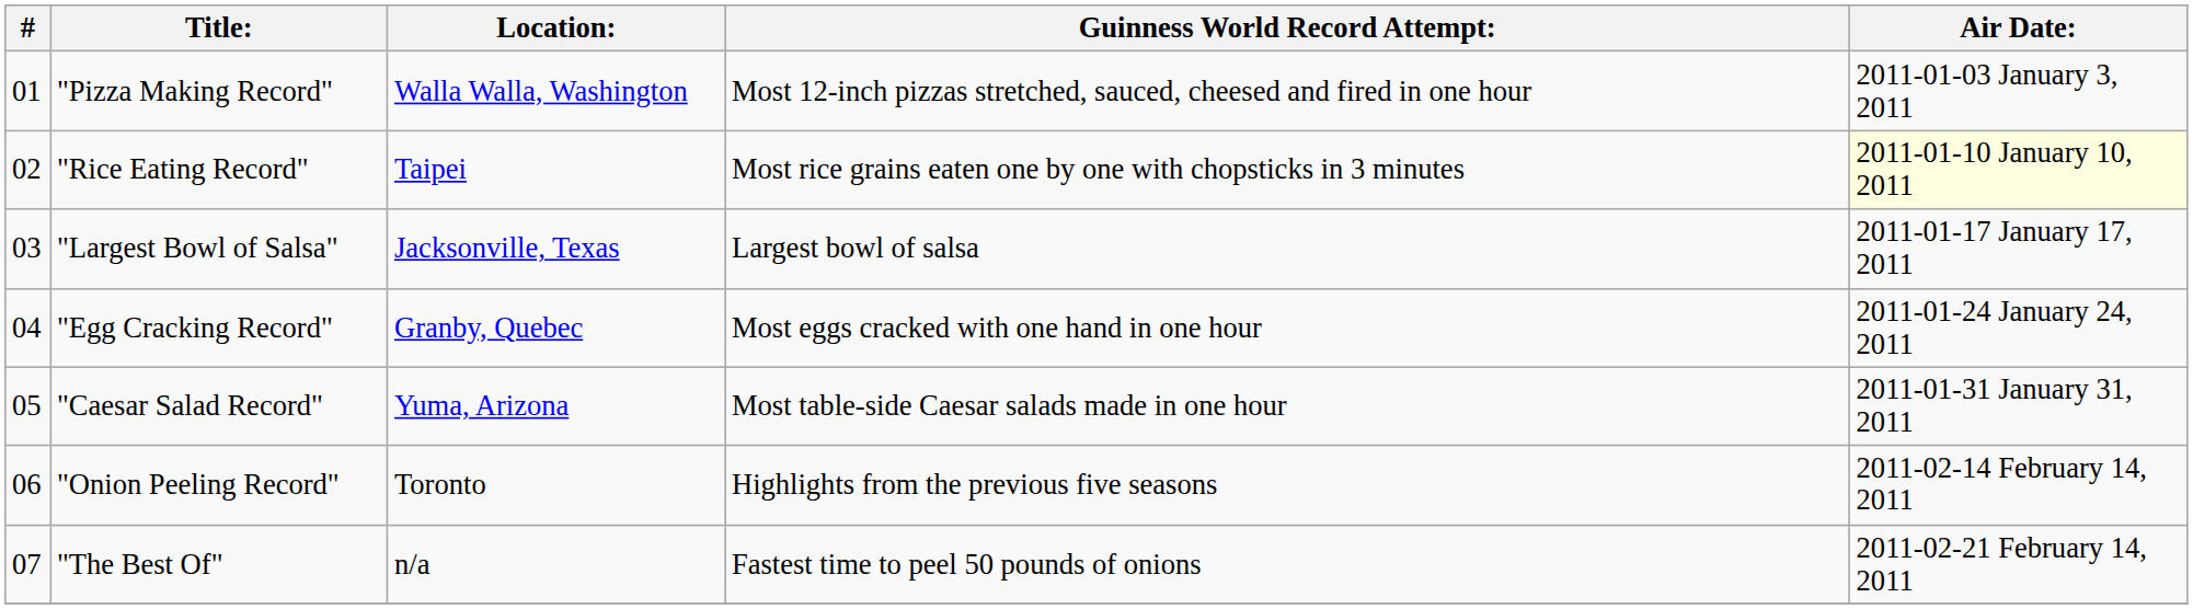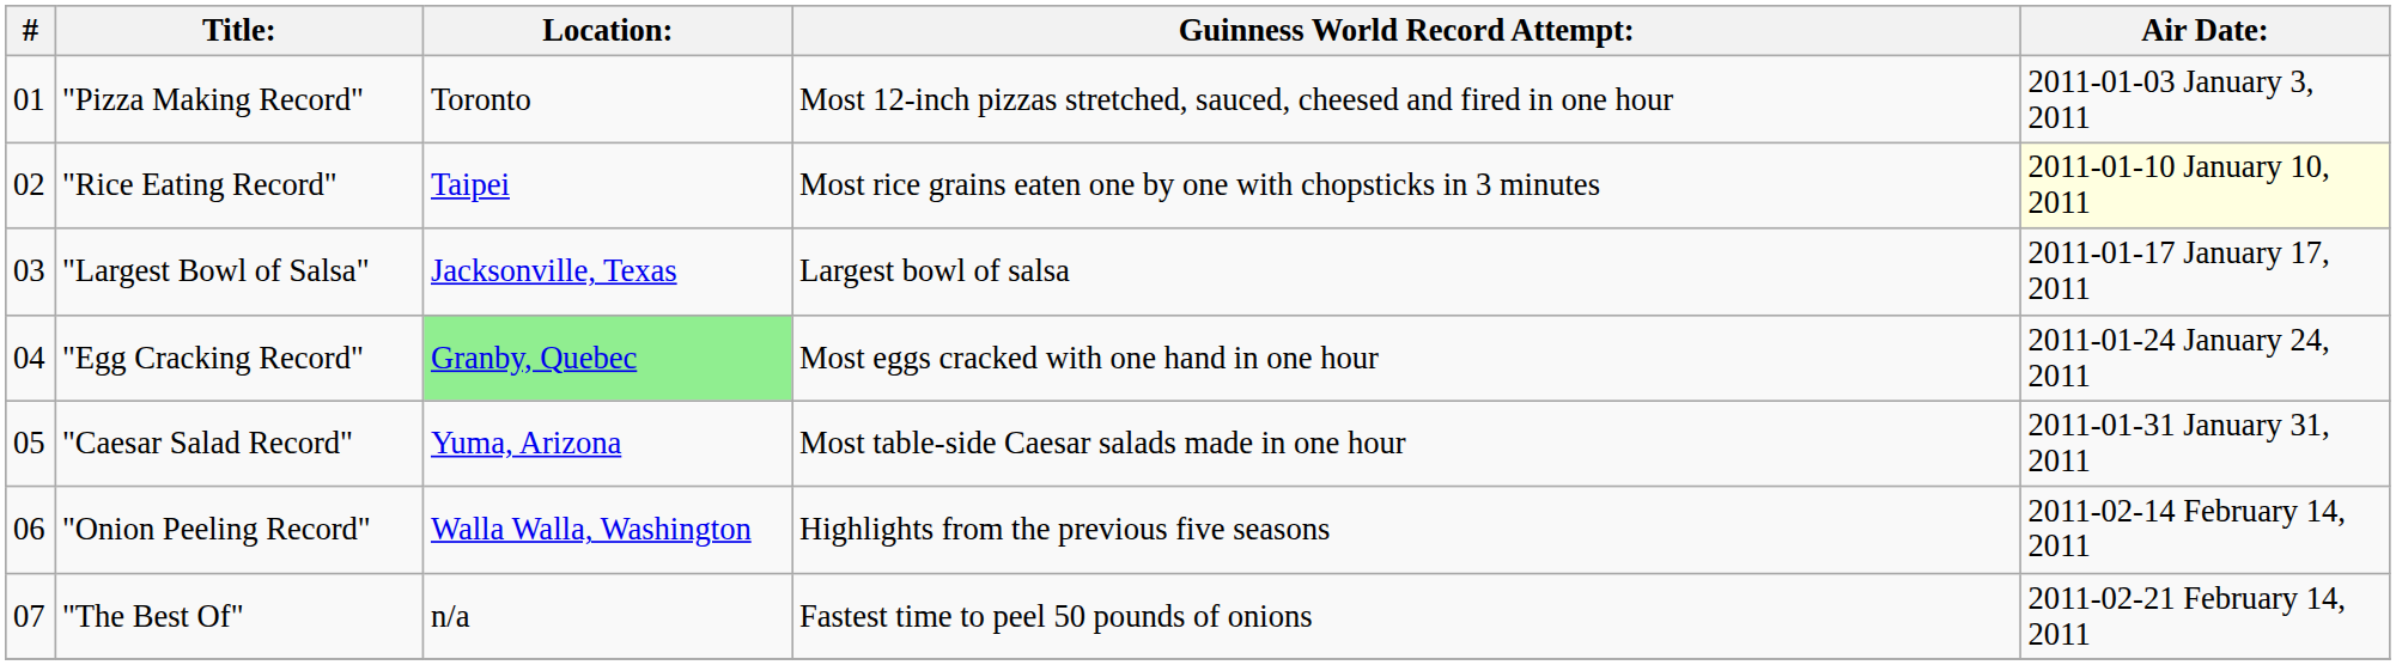"Pizza Making Record" | Location:: Walla Walla, Washington -> Toronto
"Egg Cracking Record" | Location:: no background -> lightgreen background
"Onion Peeling Record" | Location:: Toronto -> Walla Walla, Washington
